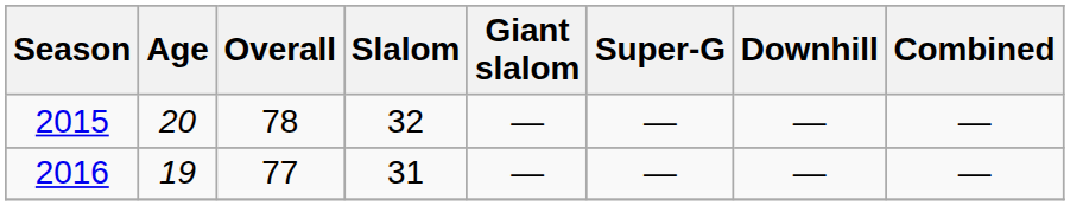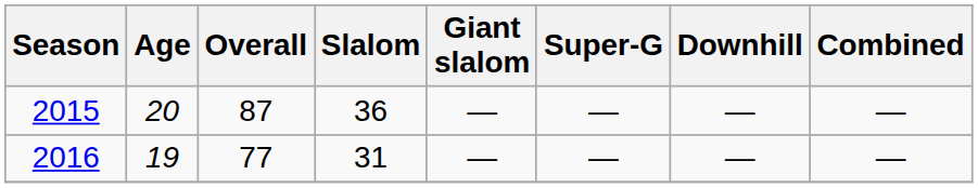2015 | Overall: 78 -> 87
2015 | Slalom: 32 -> 36
